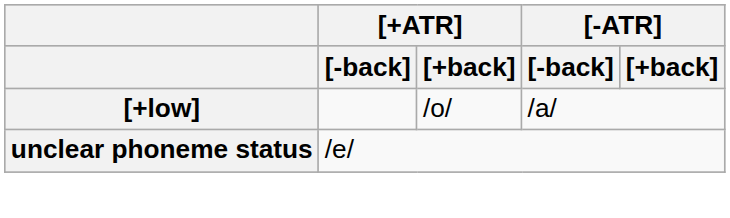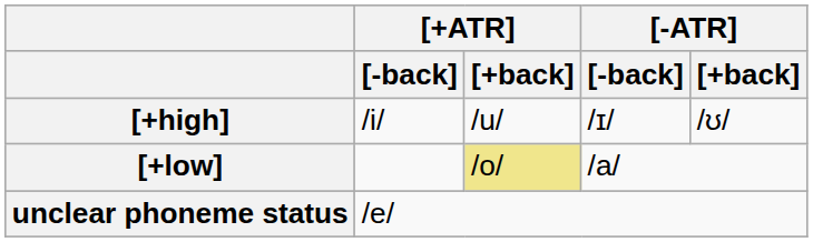+ row: [+high] | /i/ | /u/ | /ɪ/ | /ʊ/
[+low] | [+ATR] / [+back]: no background -> khaki background
